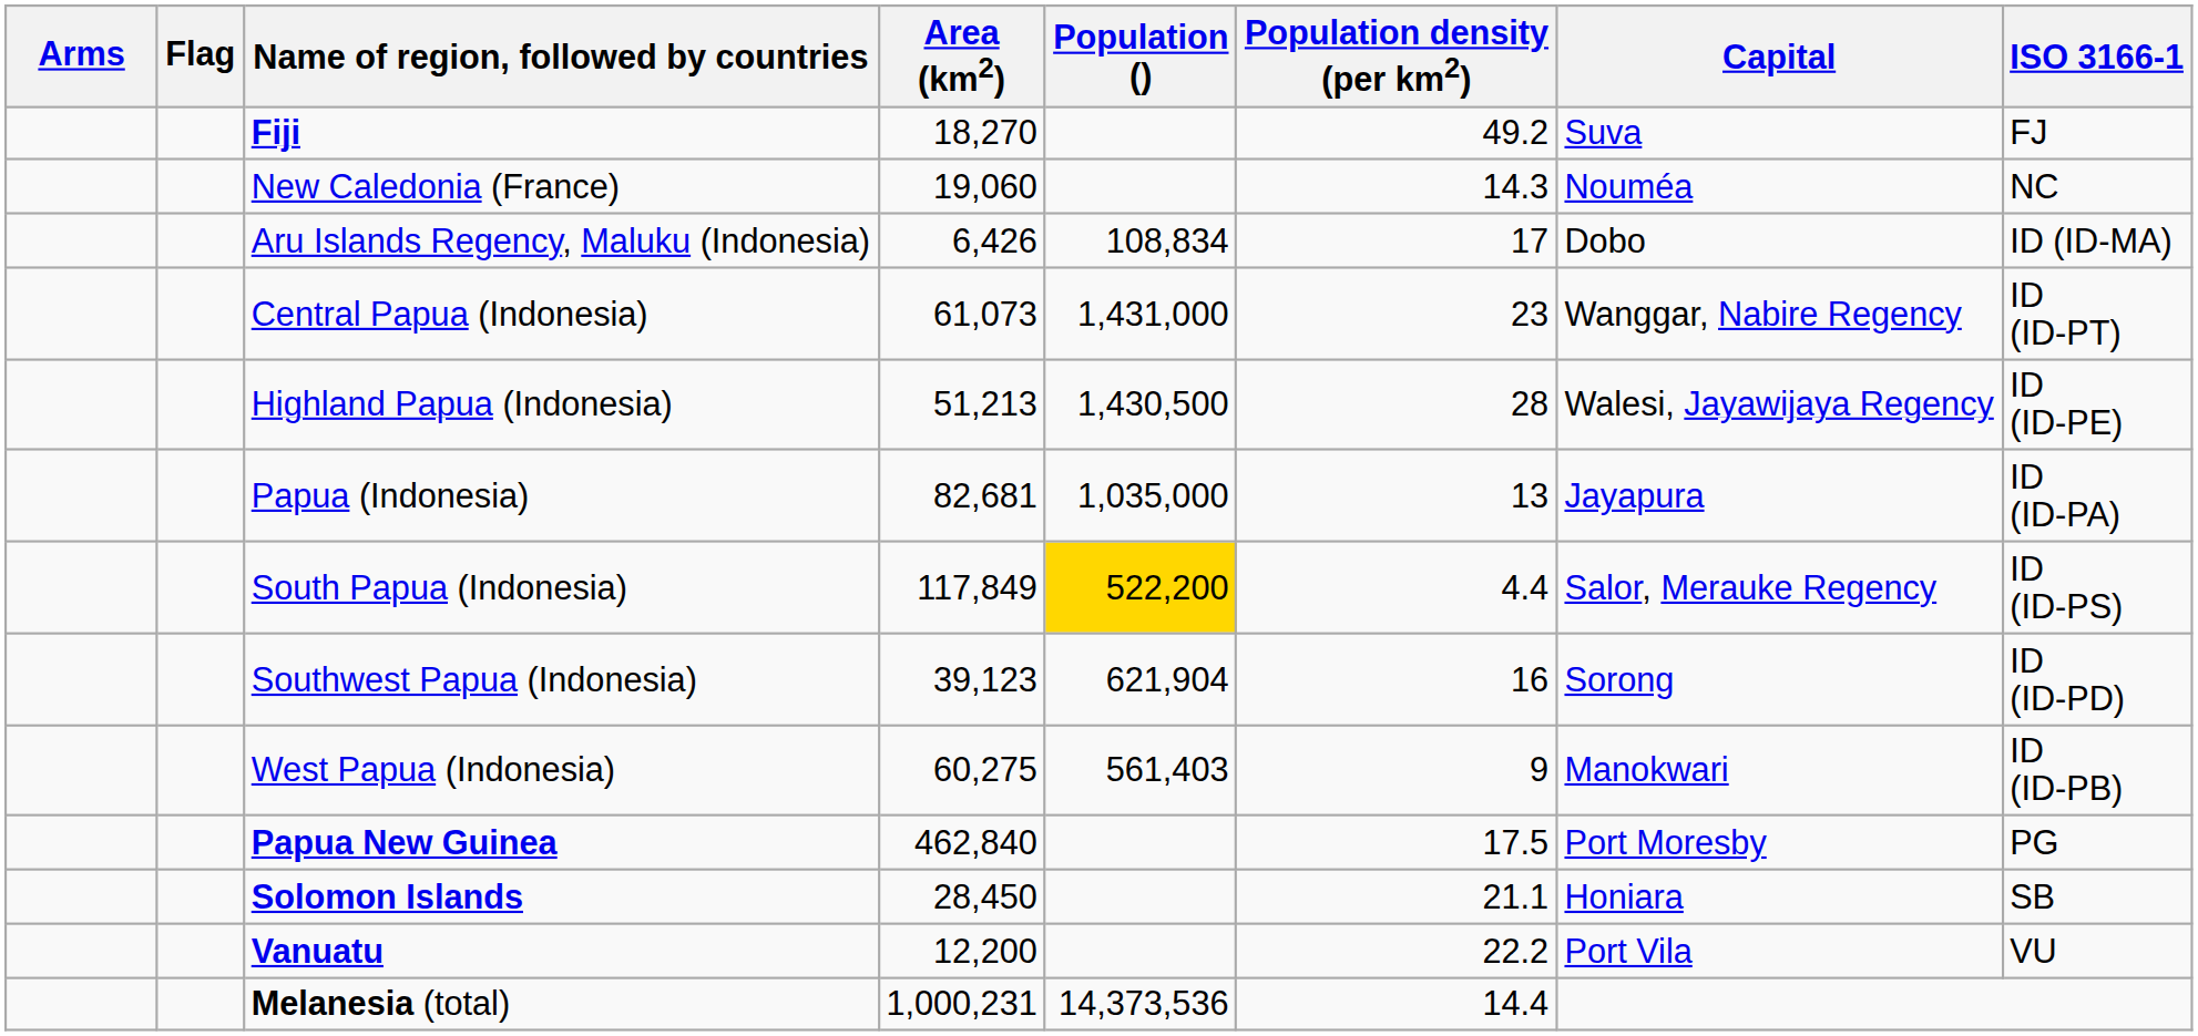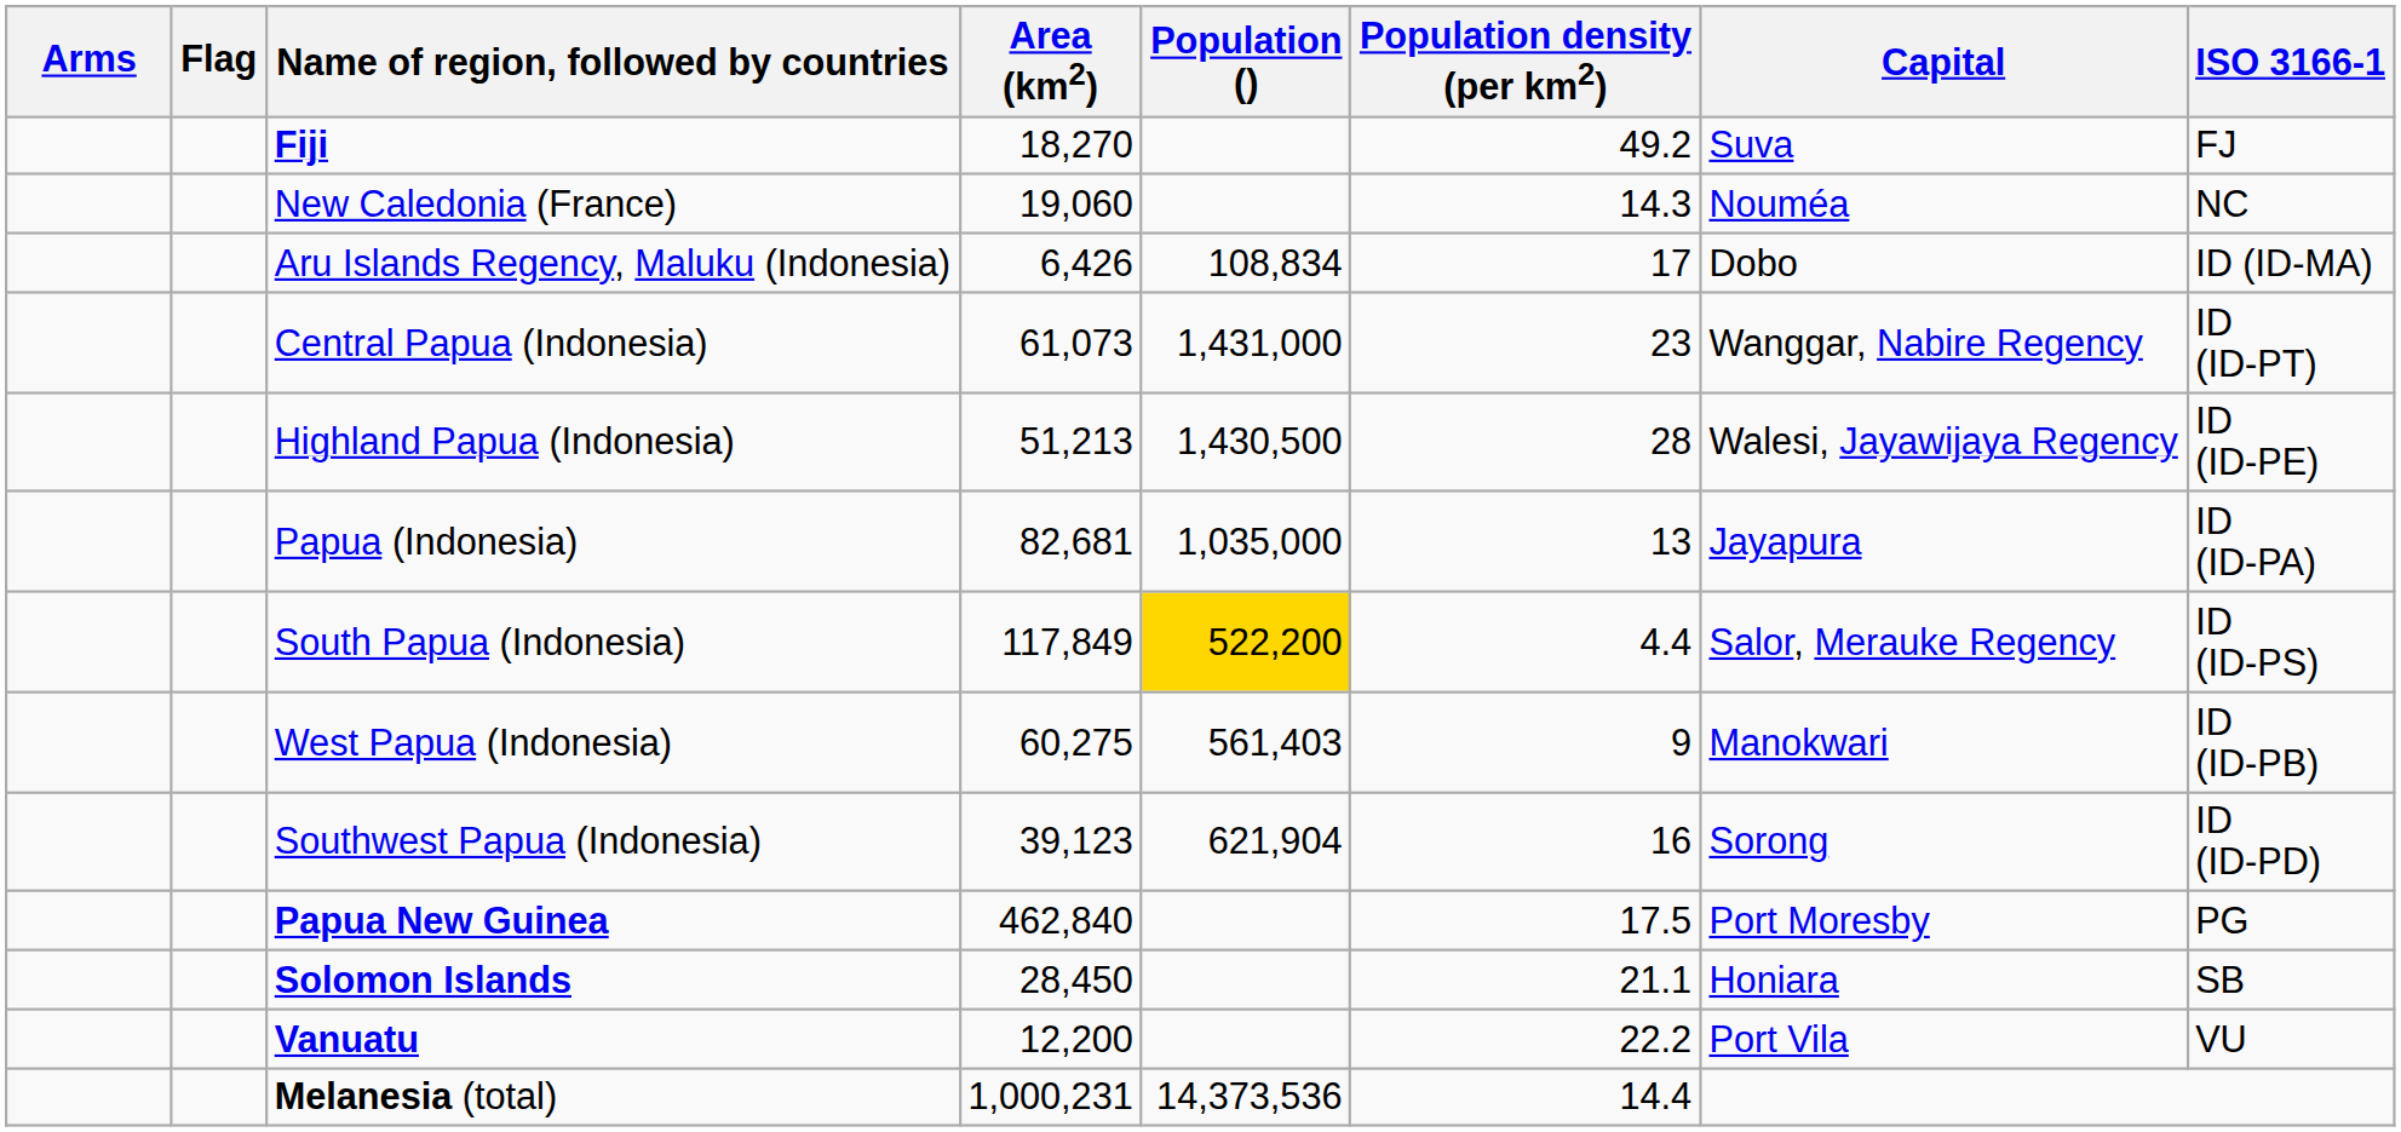rows swapped: Southwest Papua (Indonesia) <-> West Papua (Indonesia)
